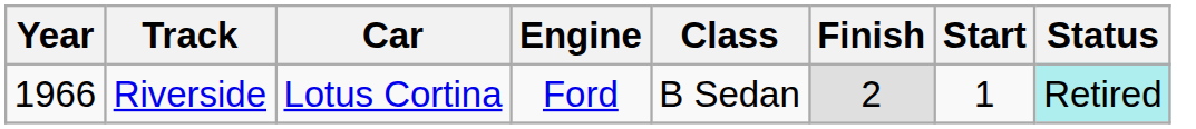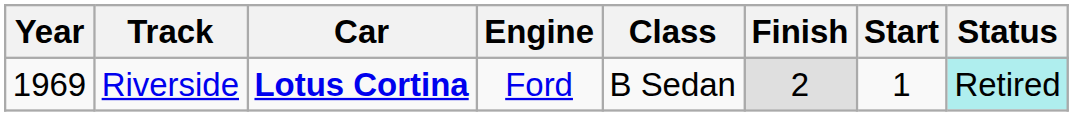Riverside | Year: 1966 -> 1969
Riverside | Car: normal -> bold
